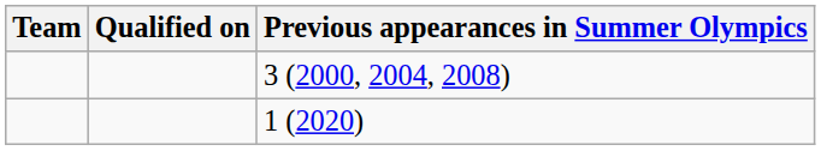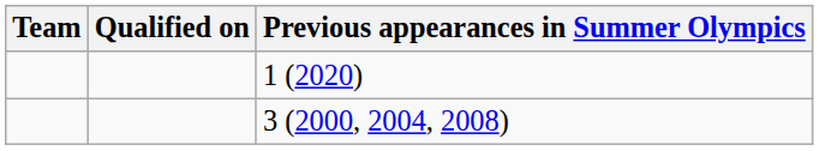rows swapped: 3 (2000, 2004, 2008) <-> 1 (2020)
